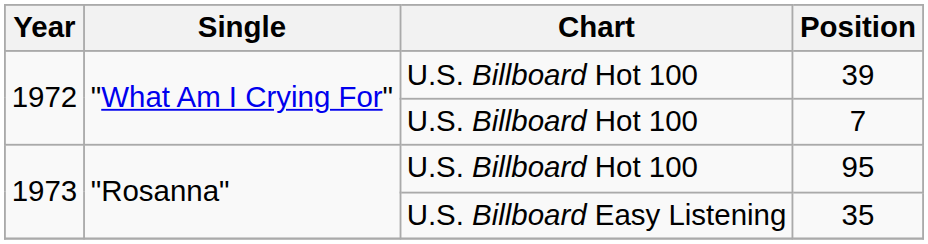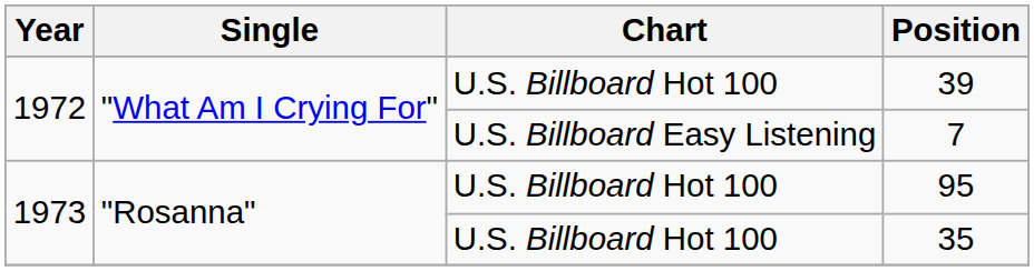7 | Chart: U.S. Billboard Hot 100 -> U.S. Billboard Easy Listening
35 | Chart: U.S. Billboard Easy Listening -> U.S. Billboard Hot 100
